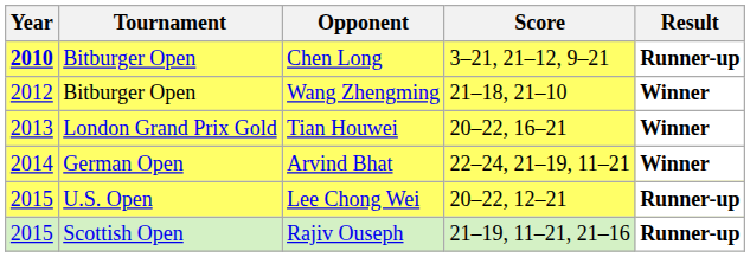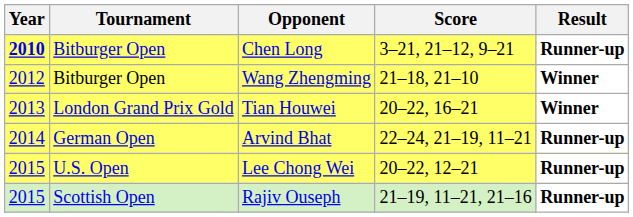Arvind Bhat | Result: Winner -> Runner-up
